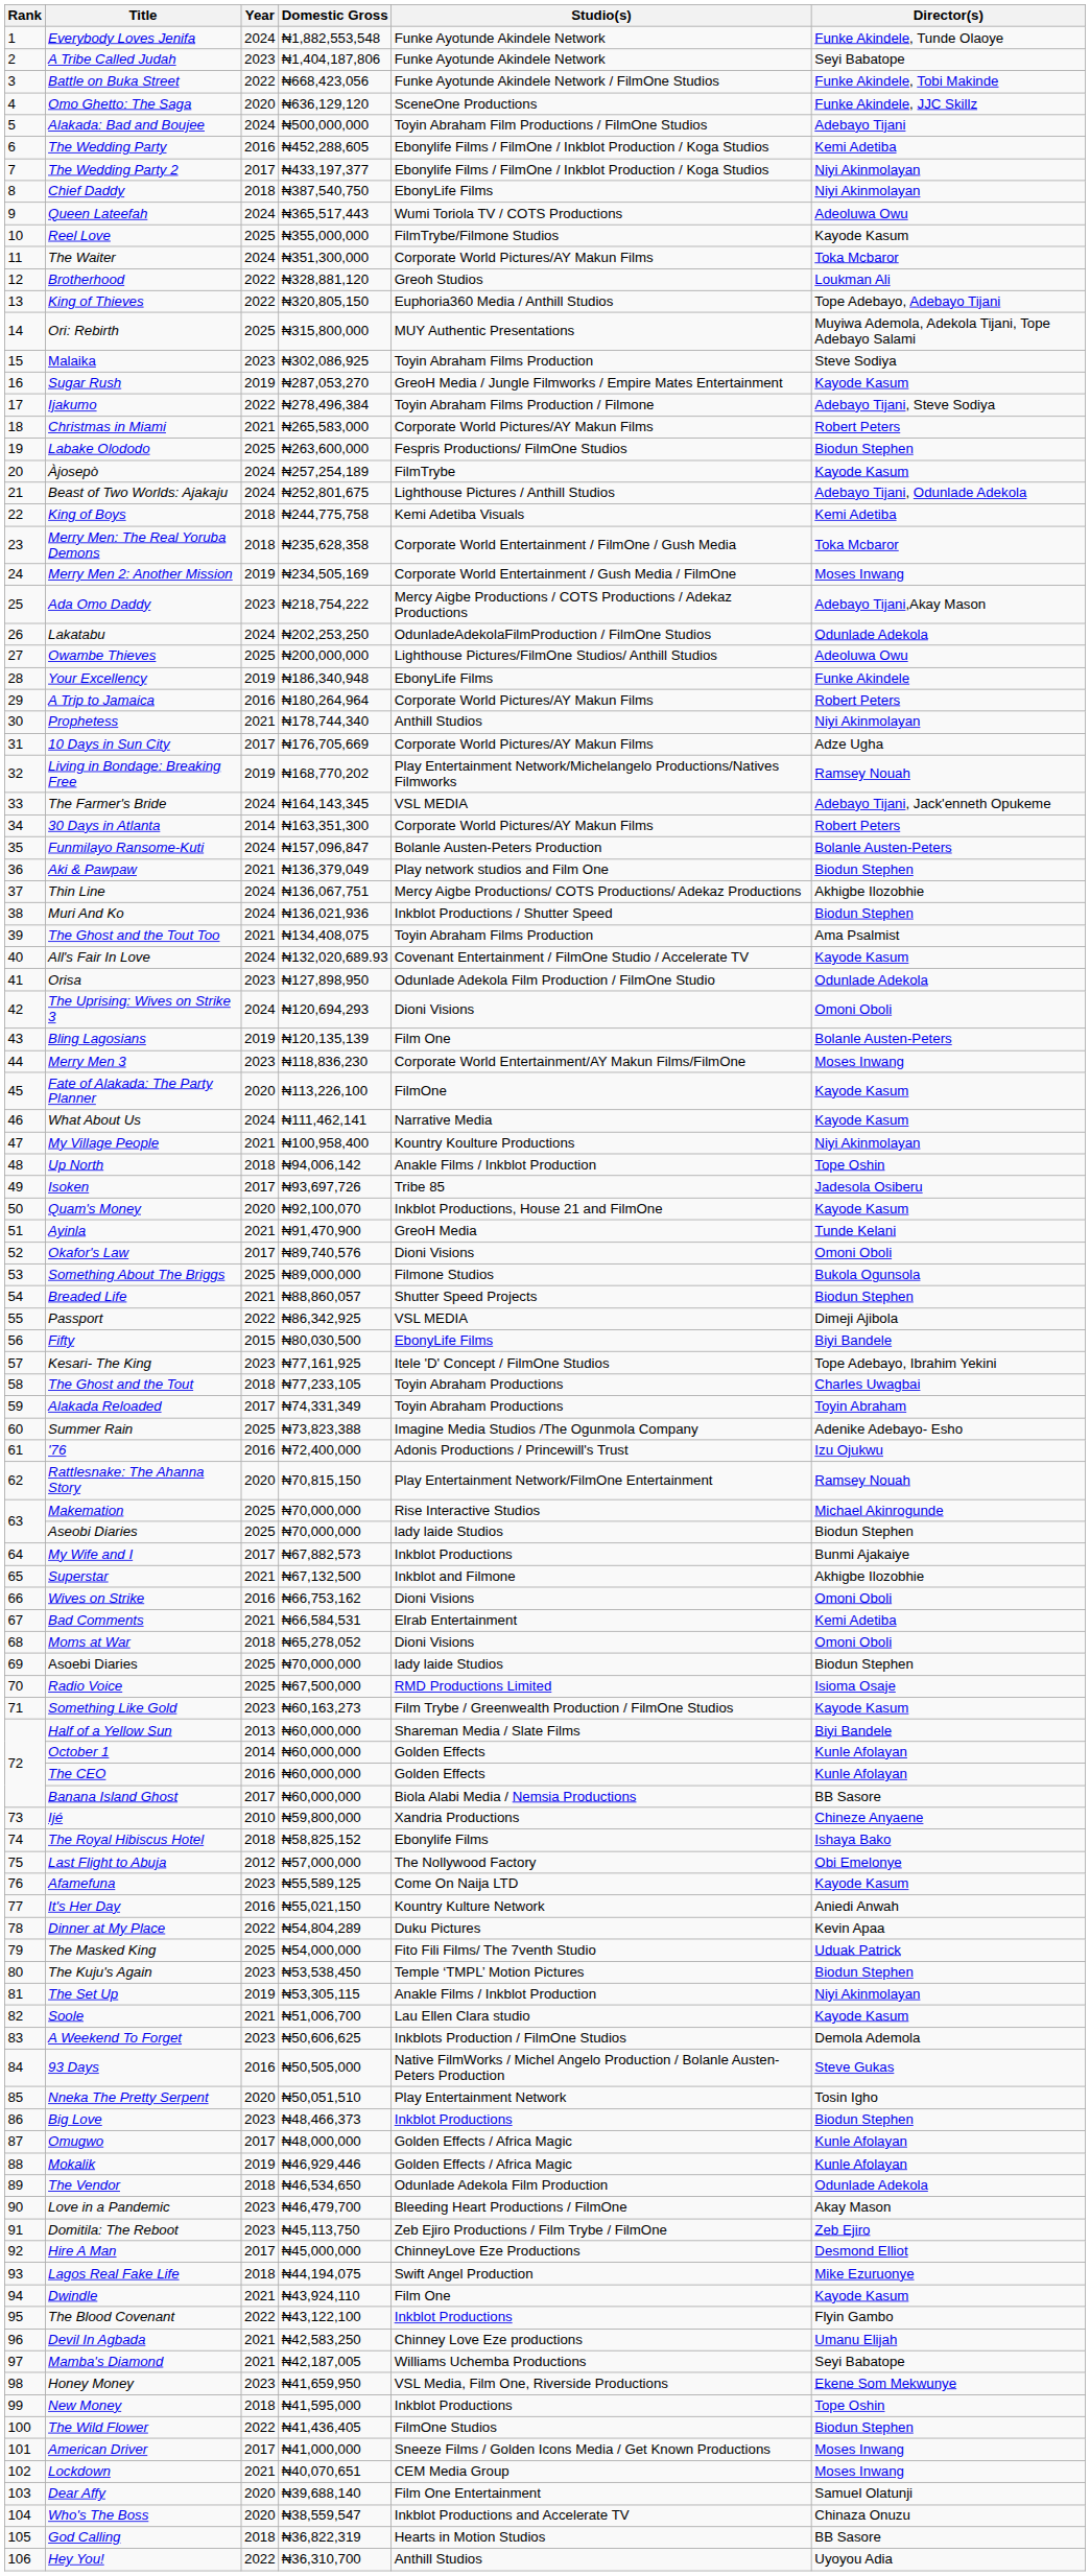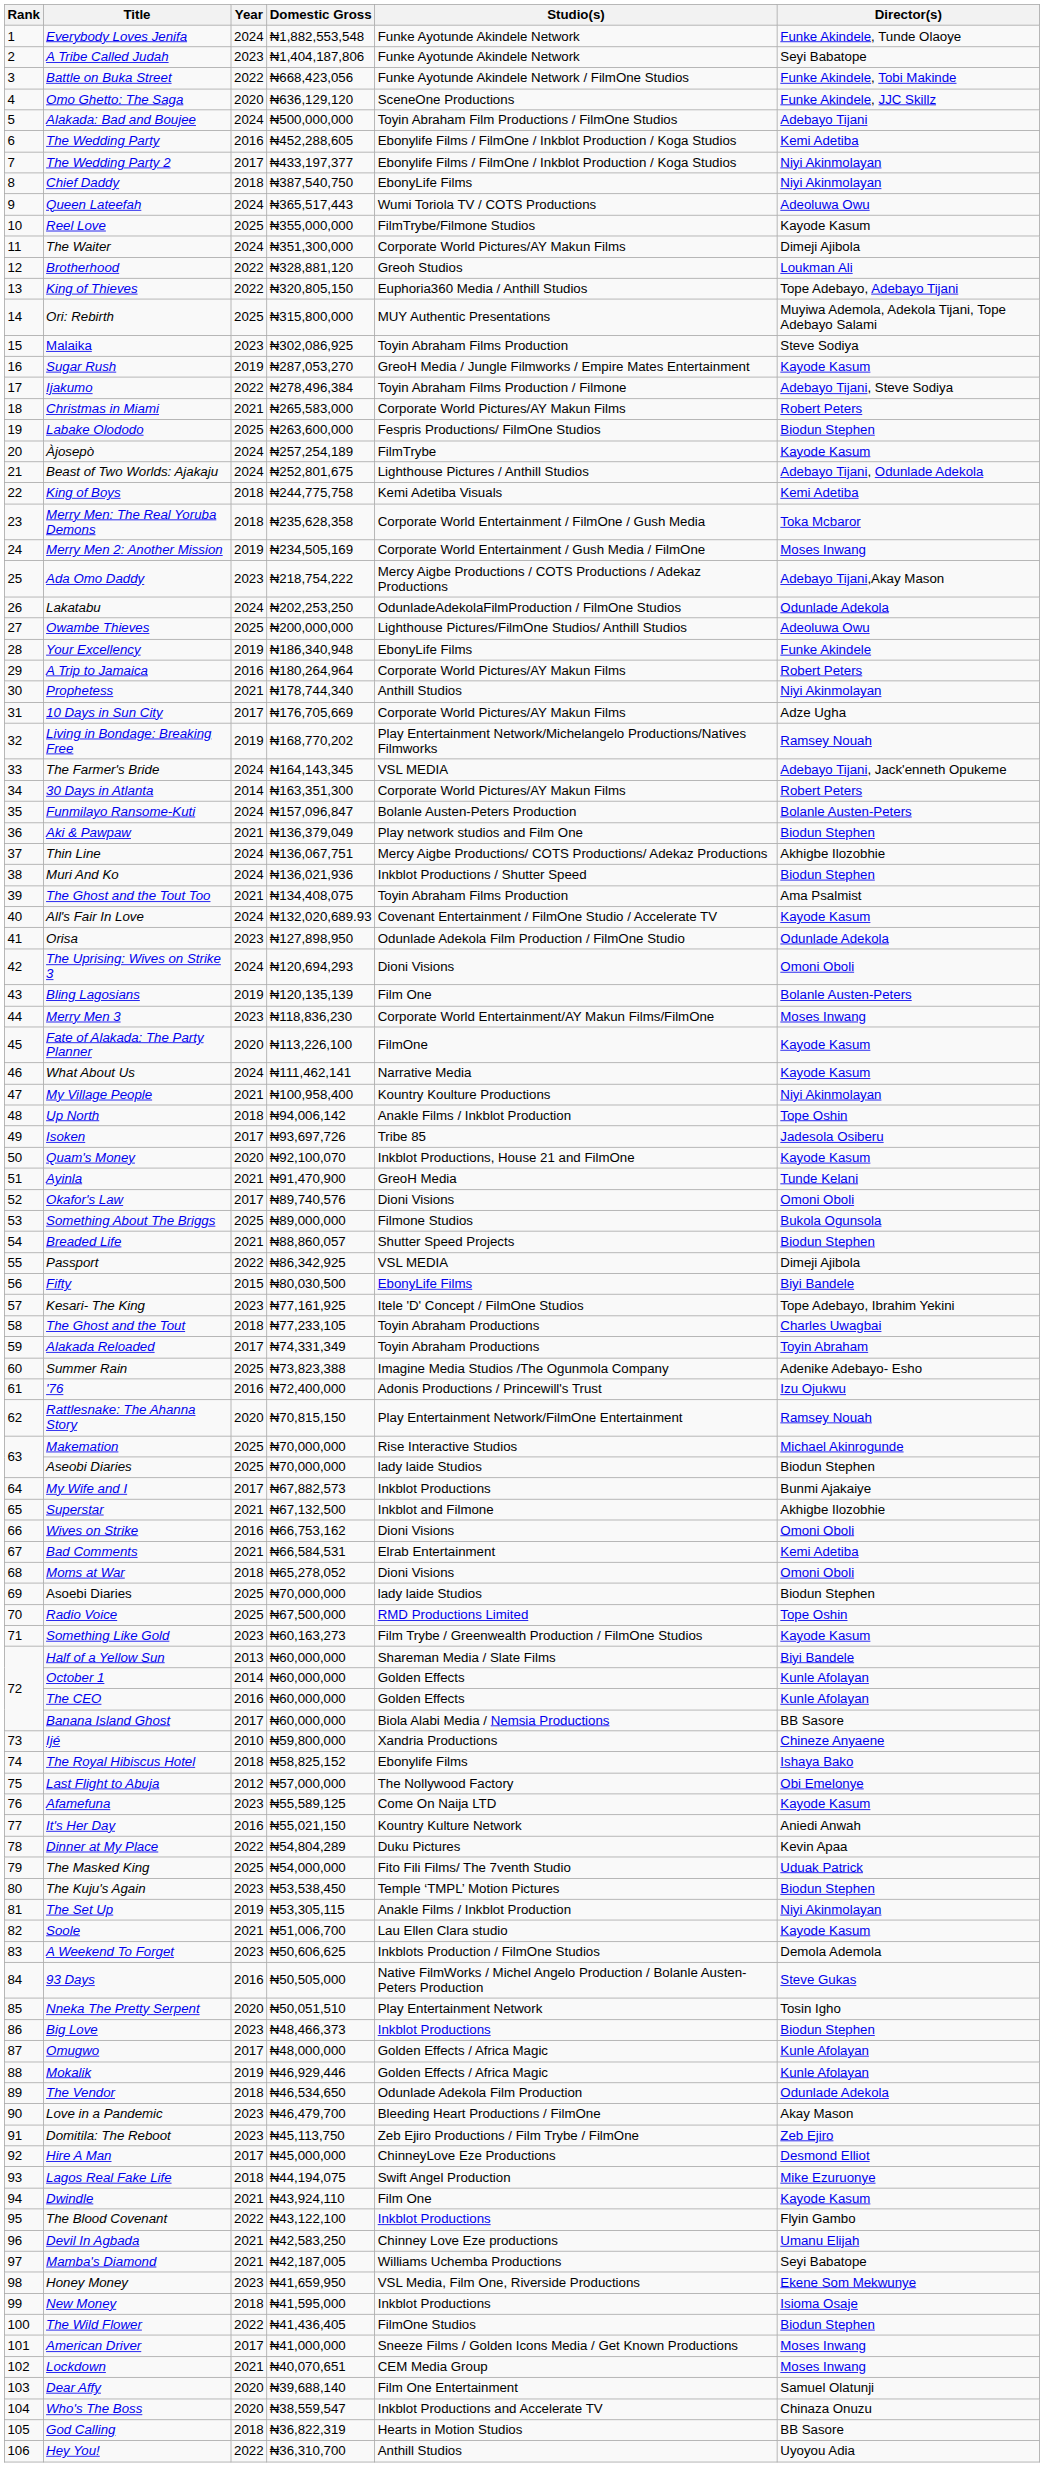The Waiter | Director(s): Toka Mcbaror -> Dimeji Ajibola
Radio Voice | Director(s): Isioma Osaje -> Tope Oshin
New Money | Director(s): Tope Oshin -> Isioma Osaje
